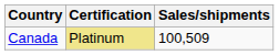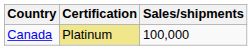Canada | Sales/shipments: 100,509 -> 100,000
